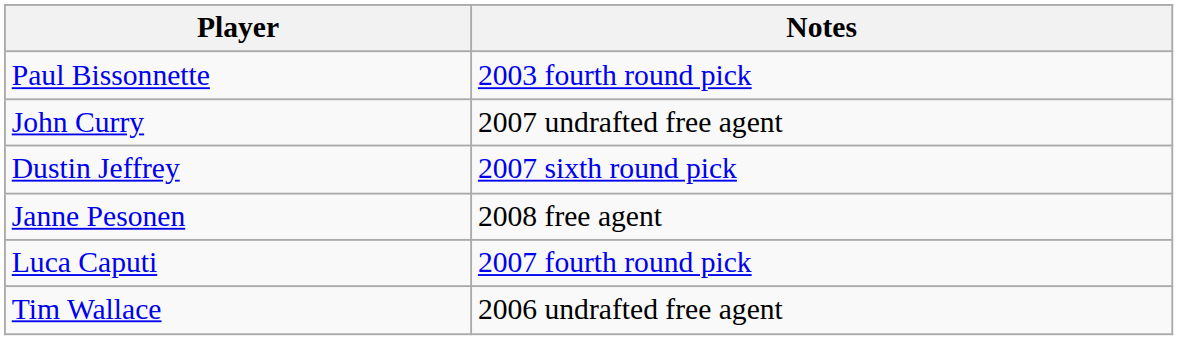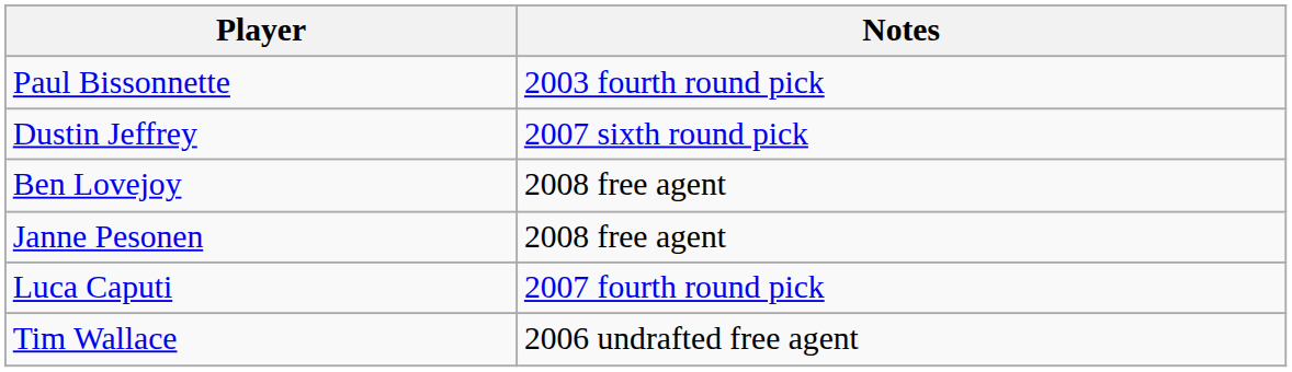- row: John Curry | 2007 undrafted free agent
+ row: Ben Lovejoy | 2008 free agent
